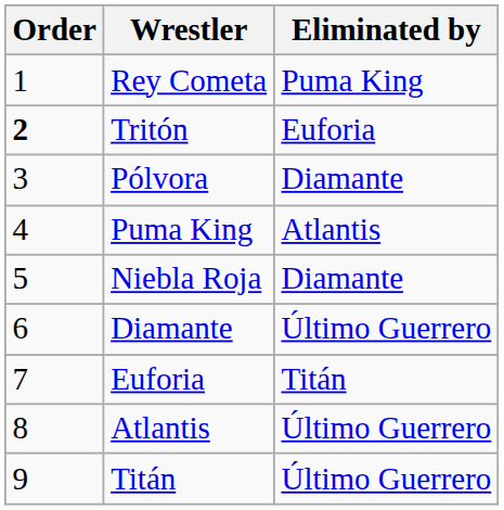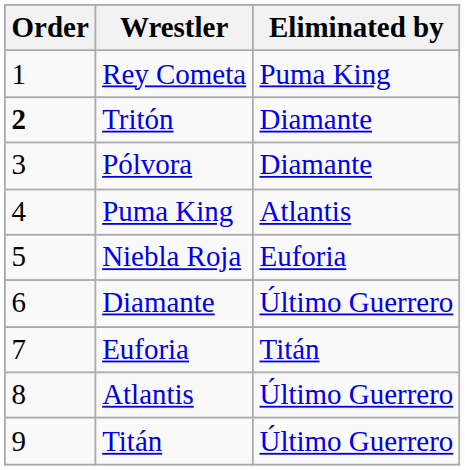Tritón | Eliminated by: Euforia -> Diamante
Niebla Roja | Eliminated by: Diamante -> Euforia
